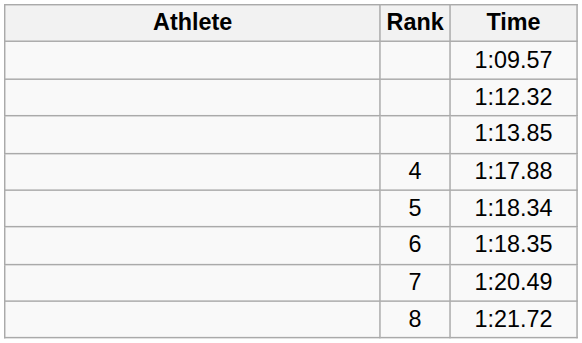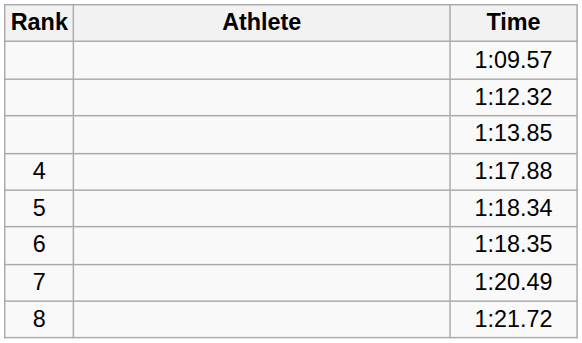columns swapped: Rank <-> Athlete
